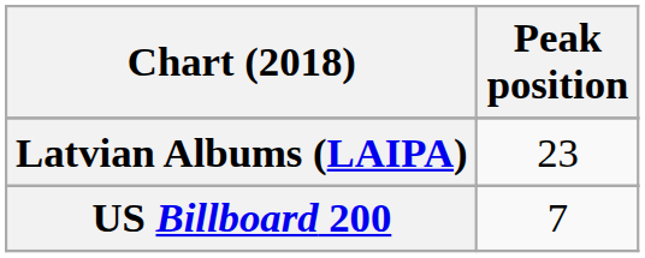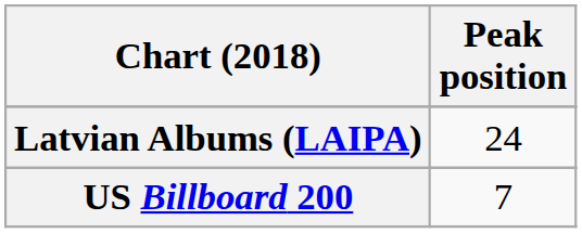Latvian Albums (LAIPA) | Peak position: 23 -> 24
